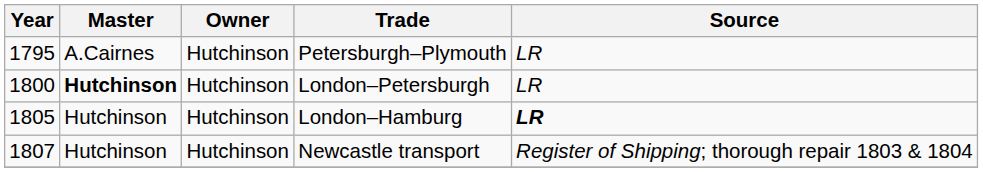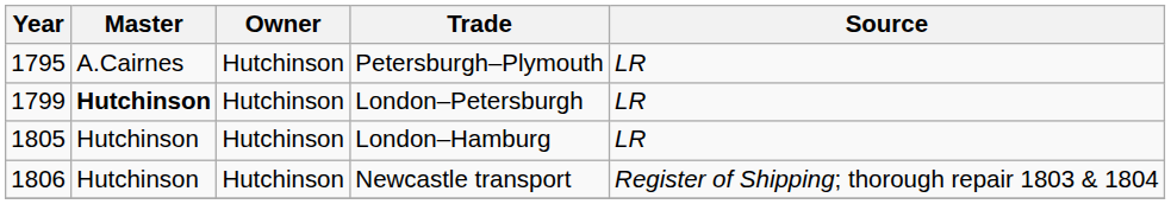London–Petersburgh | Year: 1800 -> 1799
London–Hamburg | Source: bold -> normal
Newcastle transport | Year: 1807 -> 1806
